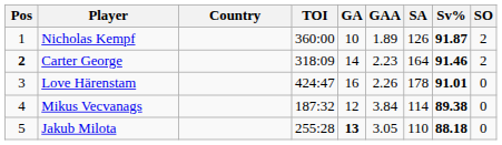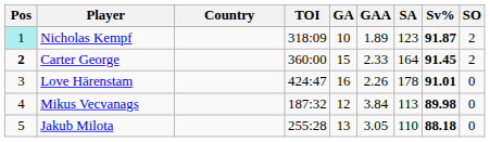Nicholas Kempf | Pos: no background -> paleturquoise background
Nicholas Kempf | TOI: 360:00 -> 318:09
Nicholas Kempf | SA: 126 -> 123
Carter George | TOI: 318:09 -> 360:00
Carter George | GA: 14 -> 15
Carter George | GAA: 2.23 -> 2.33
Carter George | Sv%: 91.46 -> 91.45
Mikus Vecvanags | SA: 114 -> 113
Mikus Vecvanags | Sv%: 89.38 -> 89.98
Jakub Milota | GA: bold -> normal
